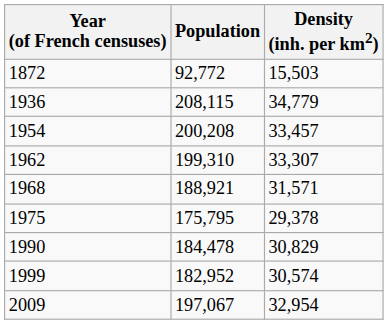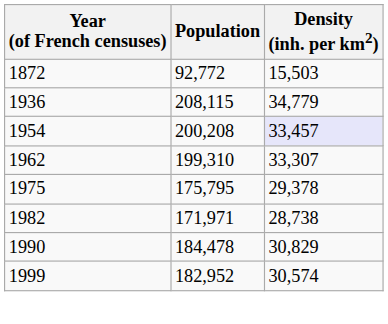1954 | Density (inh. per km2): no background -> lavender background
- row: 1968 | 188,921 | 31,571
+ row: 1982 | 171,971 | 28,738
- row: 2009 | 197,067 | 32,954
